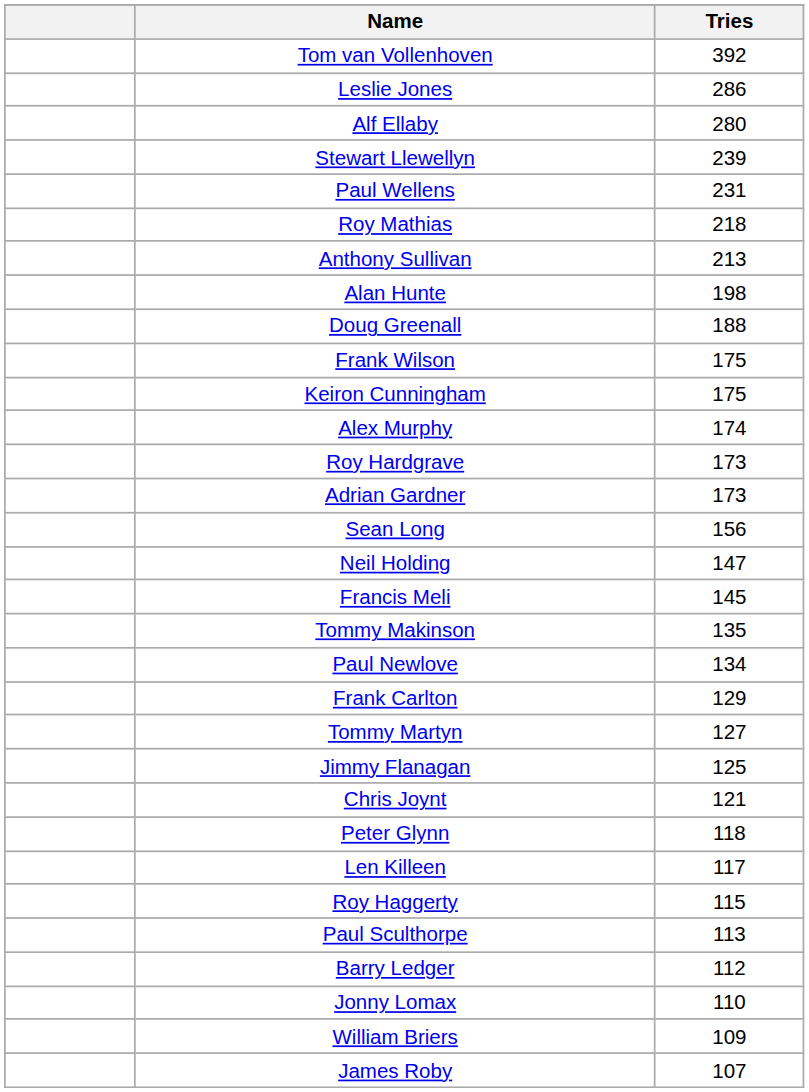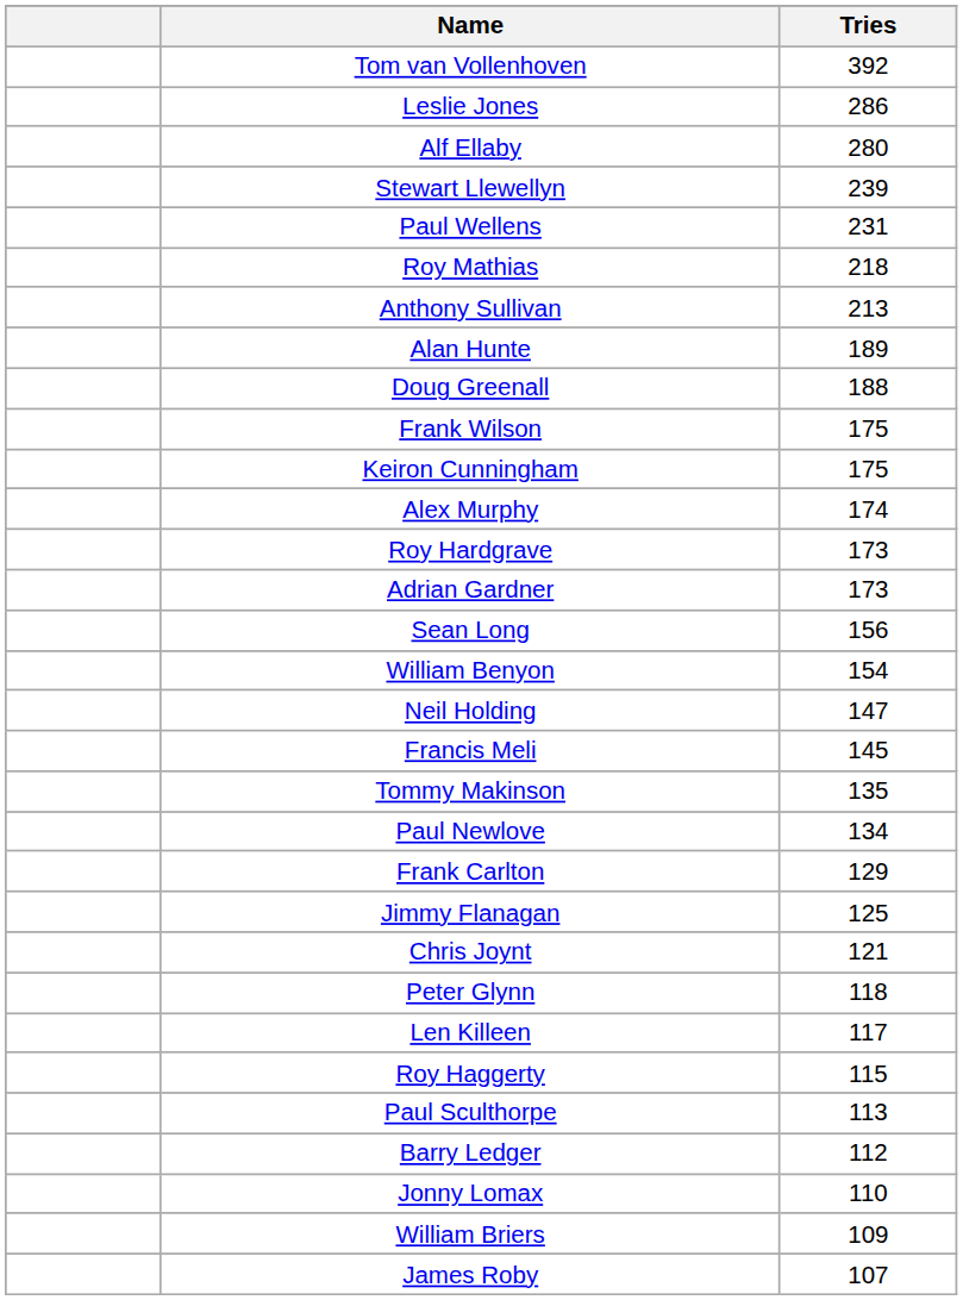Alan Hunte | Tries: 198 -> 189
+ row: William Benyon | 154
- row: Tommy Martyn | 127
